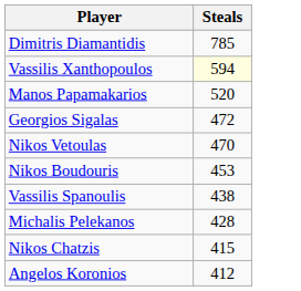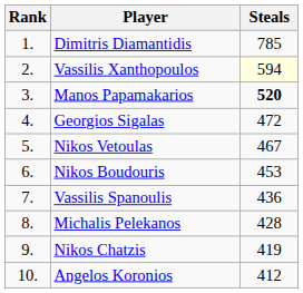+ column: Rank | 1. | 2. | 3. | 4. | 5. | 6. | 7. | 8. | 9. | 10.
Manos Papamakarios | Steals: normal -> bold
Nikos Vetoulas | Steals: 470 -> 467
Vassilis Spanoulis | Steals: 438 -> 436
Nikos Chatzis | Steals: 415 -> 419
